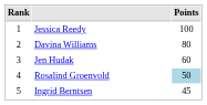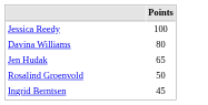- column: Rank | 1 | 2 | 3 | 4 | 5
Jen Hudak | Points: 60 -> 65
Rosalind Groenvold | Points: lightblue background -> no background
